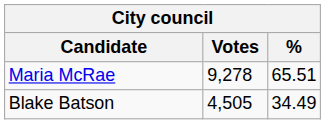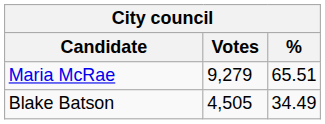Maria McRae | Votes: 9,278 -> 9,279
